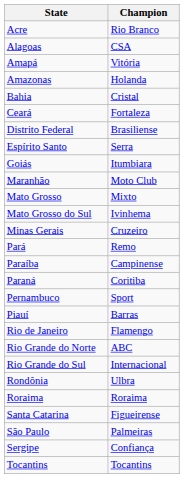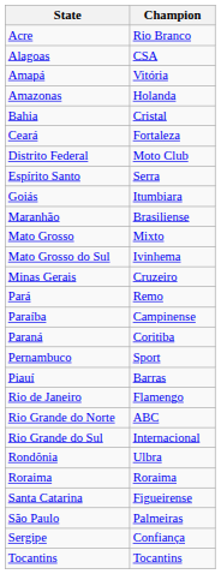Distrito Federal | Champion: Brasiliense -> Moto Club
Maranhão | Champion: Moto Club -> Brasiliense
